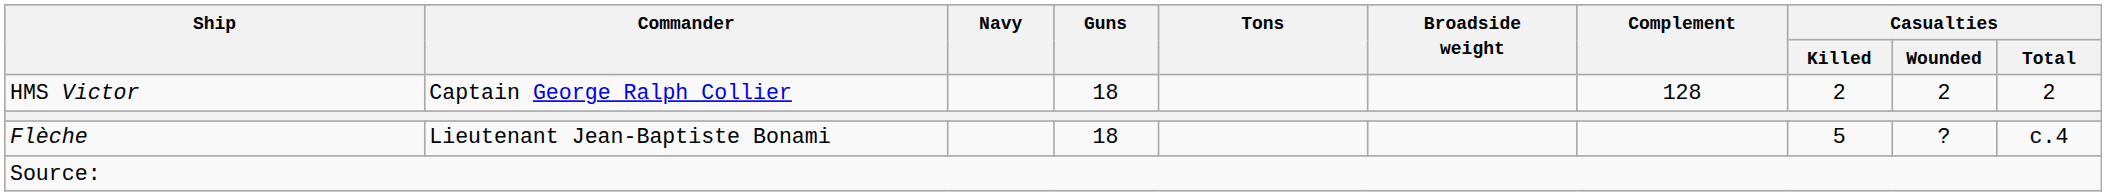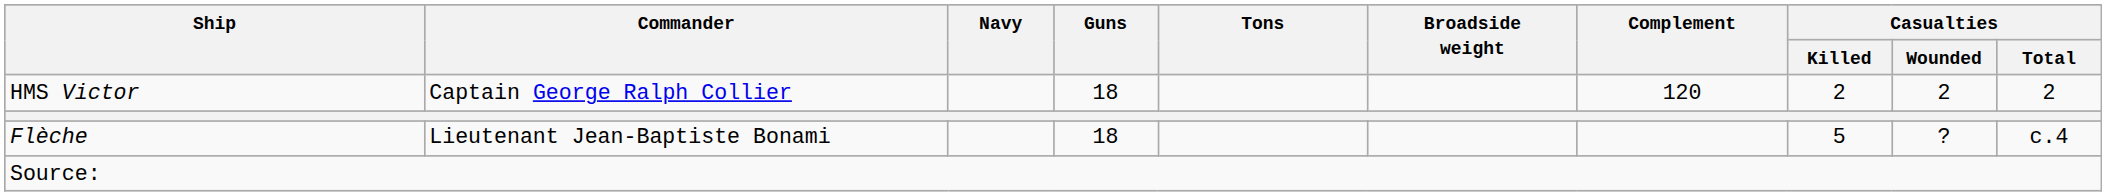HMS Victor | Complement: 128 -> 120
